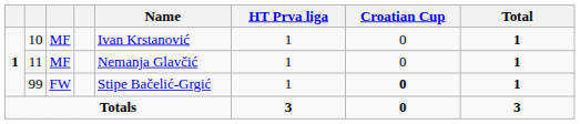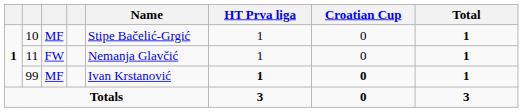10 | Name: Ivan Krstanović -> Stipe Bačelić-Grgić
11 | column 3: MF -> FW
99 | column 3: FW -> MF
99 | Name: Stipe Bačelić-Grgić -> Ivan Krstanović
99 | HT Prva liga: normal -> bold
